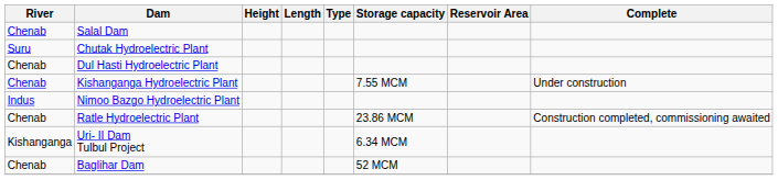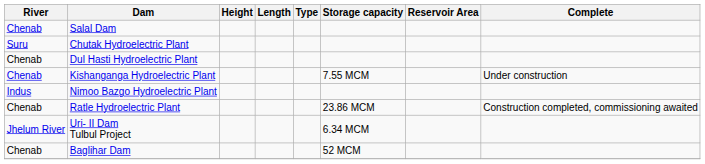Uri- II Dam Tulbul Project | River: Kishanganga -> Jhelum River
